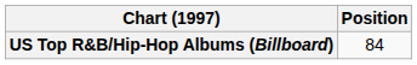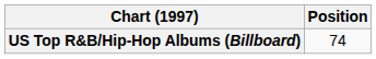US Top R&B/Hip-Hop Albums (Billboard) | Position: 84 -> 74
